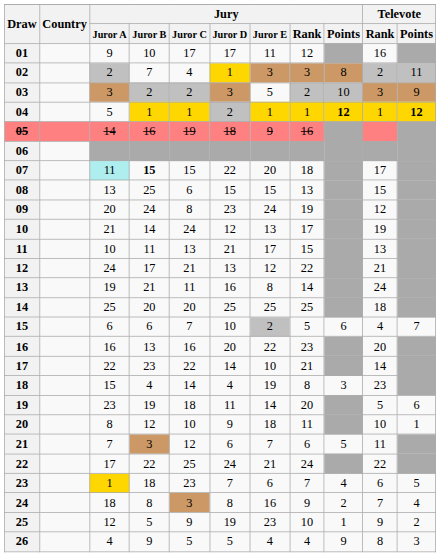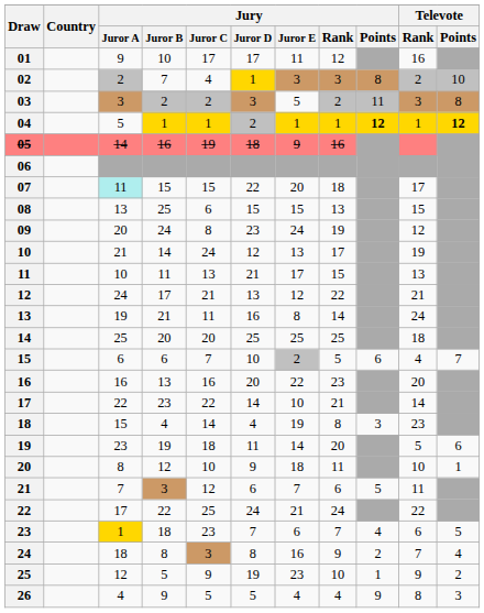02 | Televote / Points: 11 -> 10
03 | Jury / Points: 10 -> 11
03 | Televote / Points: 9 -> 8
07 | Jury / Juror B: bold -> normal
